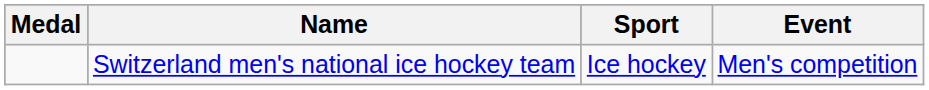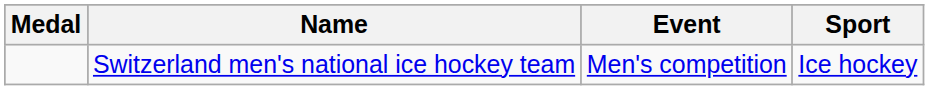columns swapped: Sport <-> Event
